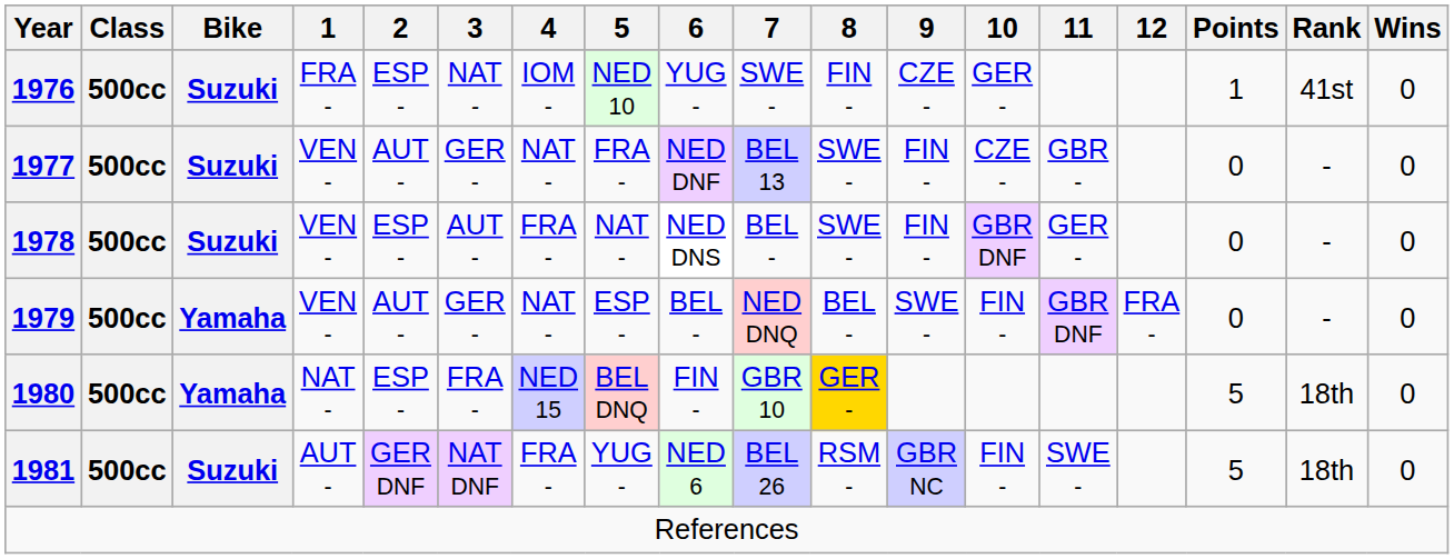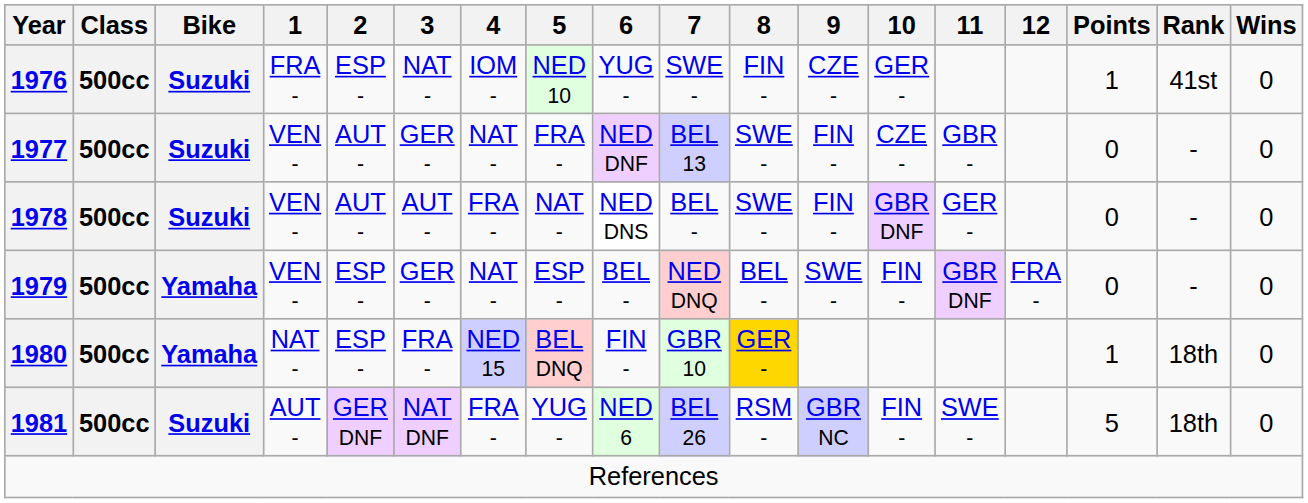1978 | 2: ESP - -> AUT -
1979 | 2: AUT - -> ESP -
1980 | Points: 5 -> 1
